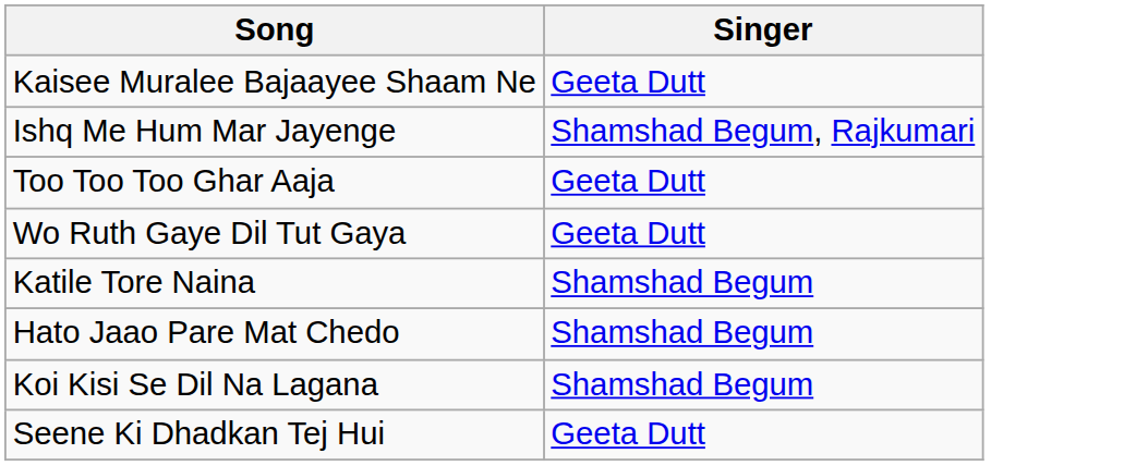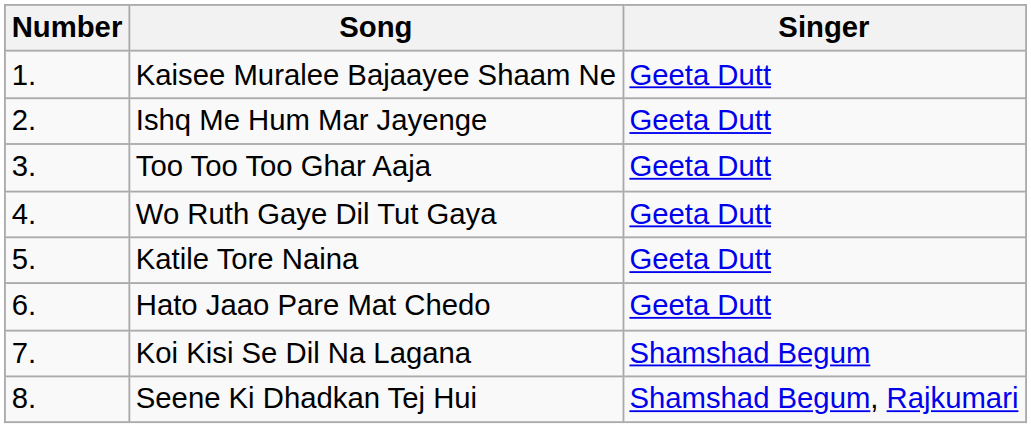+ column: Number | 1. | 2. | 3. | 4. | 5. | 6. | 7. | 8.
Ishq Me Hum Mar Jayenge | Singer: Shamshad Begum, Rajkumari -> Geeta Dutt
Katile Tore Naina | Singer: Shamshad Begum -> Geeta Dutt
Hato Jaao Pare Mat Chedo | Singer: Shamshad Begum -> Geeta Dutt
Seene Ki Dhadkan Tej Hui | Singer: Geeta Dutt -> Shamshad Begum, Rajkumari
